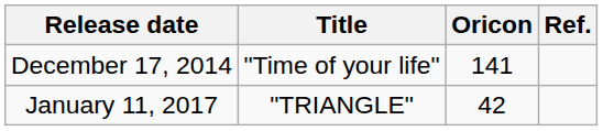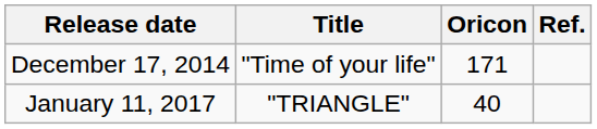December 17, 2014 | Oricon: 141 -> 171
January 11, 2017 | Oricon: 42 -> 40
